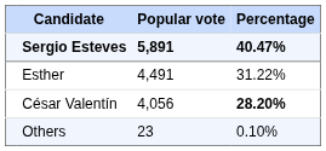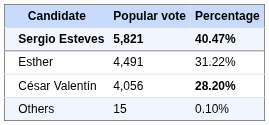Sergio Esteves | Popular vote: 5,891 -> 5,821
Others | Popular vote: 23 -> 15
